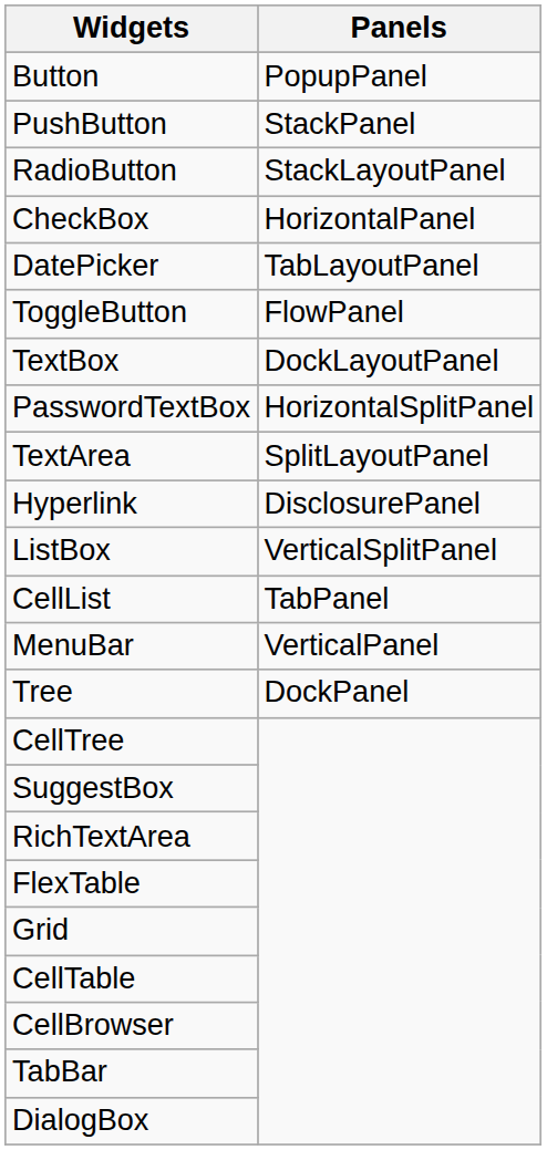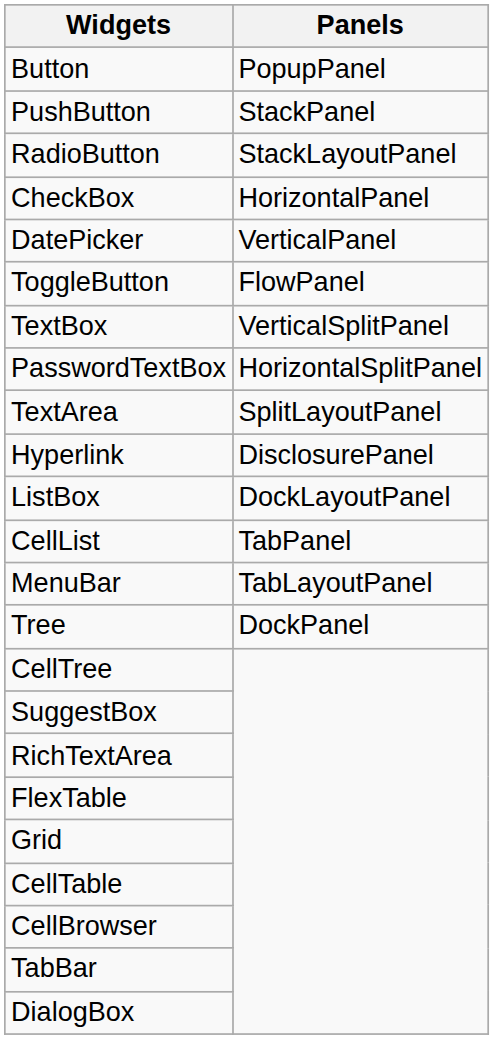DatePicker | Panels: TabLayoutPanel -> VerticalPanel
TextBox | Panels: DockLayoutPanel -> VerticalSplitPanel
ListBox | Panels: VerticalSplitPanel -> DockLayoutPanel
MenuBar | Panels: VerticalPanel -> TabLayoutPanel
